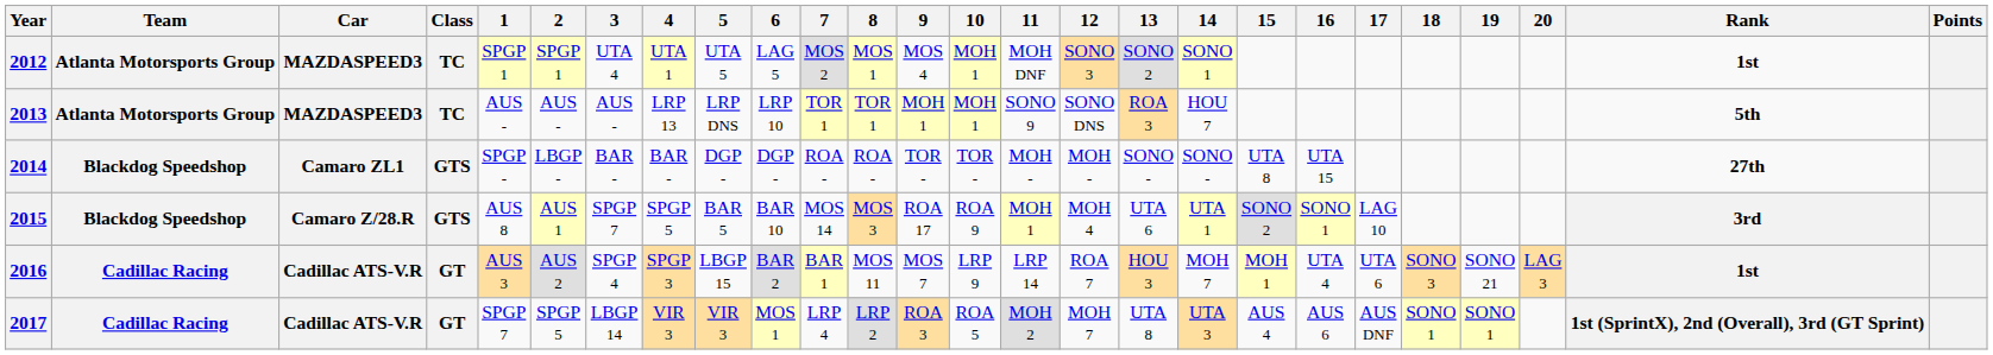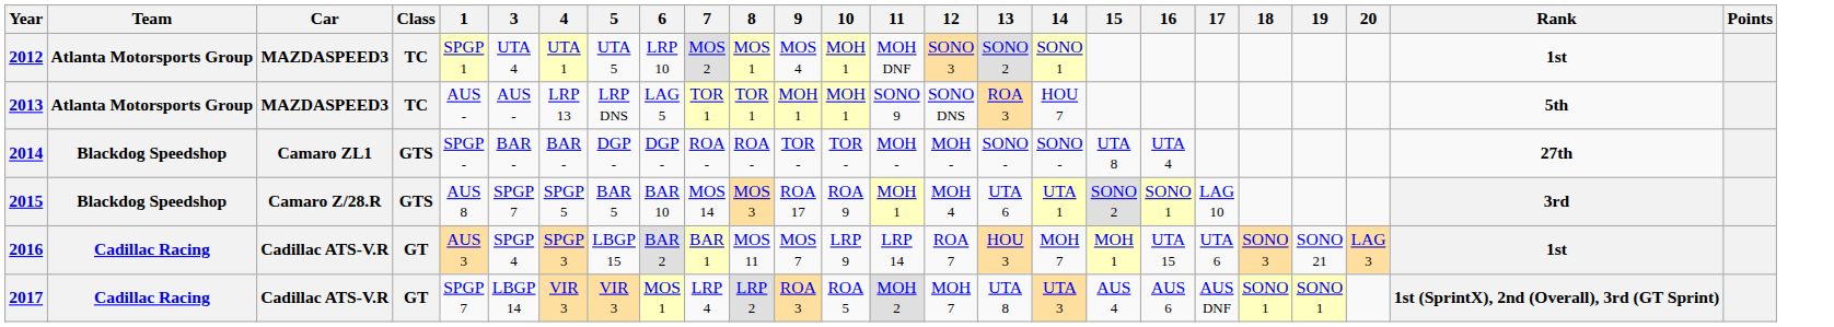- column: 2 | SPGP 1 | AUS - | LBGP - | AUS 1 | AUS 2 | SPGP 5
2012 | 6: LAG 5 -> LRP 10
2013 | 6: LRP 10 -> LAG 5
2014 | 16: UTA 15 -> UTA 4
2016 | 16: UTA 4 -> UTA 15
